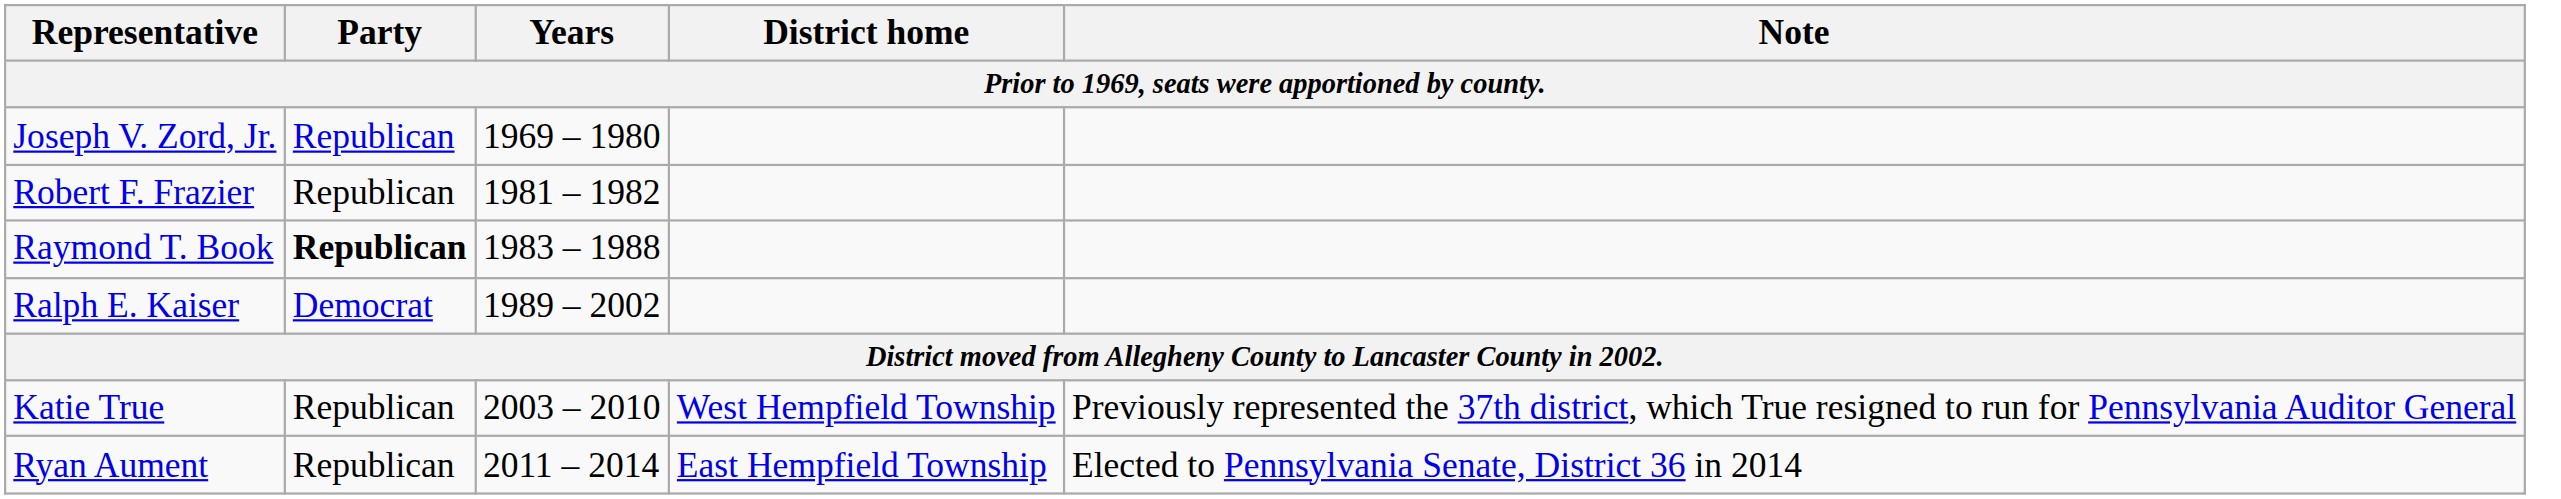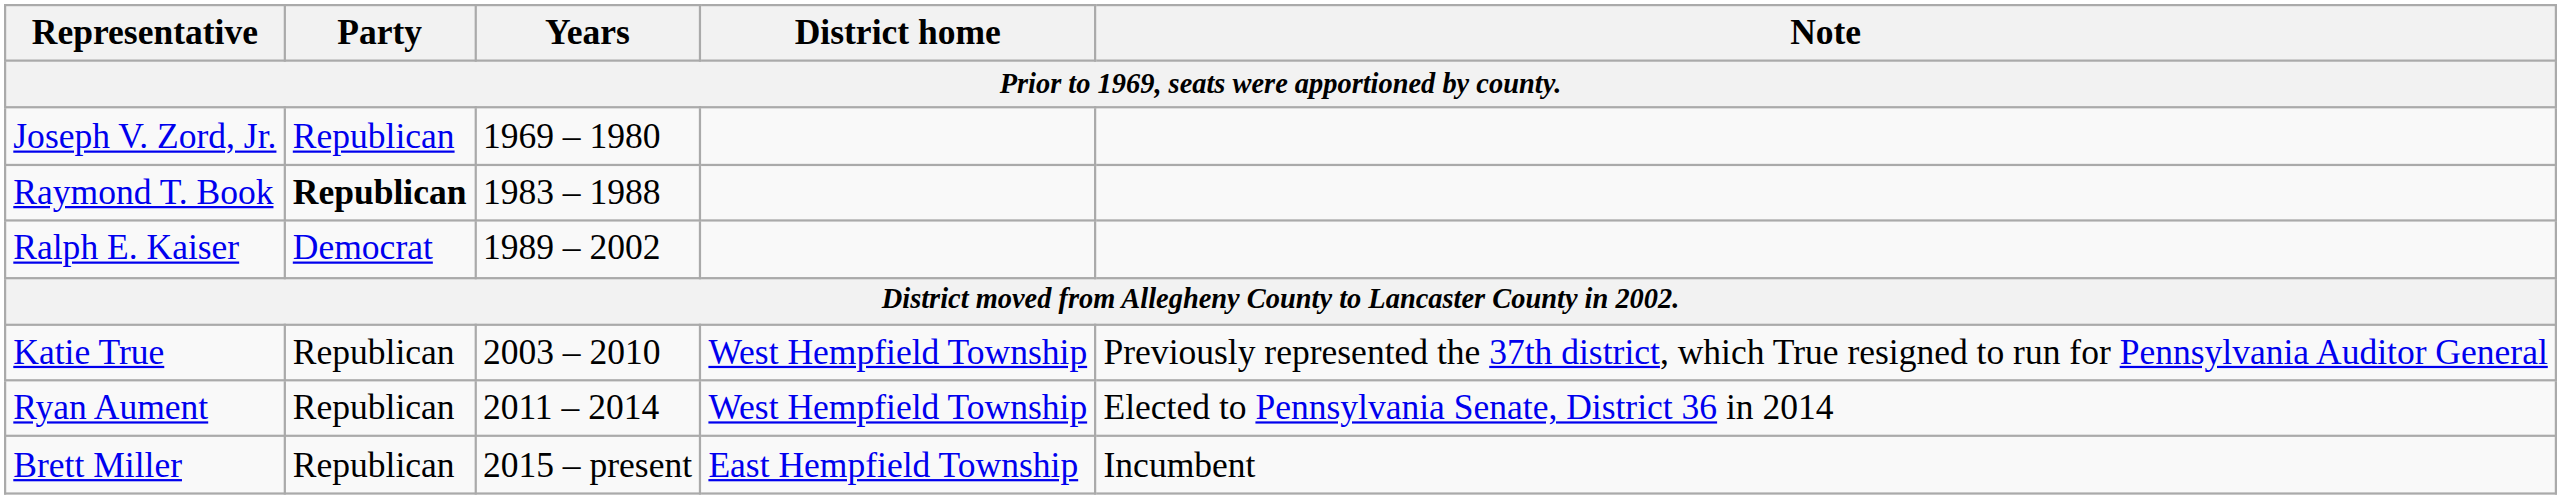- row: Robert F. Frazier | Republican | 1981 – 1982
Ryan Aument | District home: East Hempfield Township -> West Hempfield Township
+ row: Brett Miller | Republican | 2015 – present | East Hempfield Township | Incumbent
